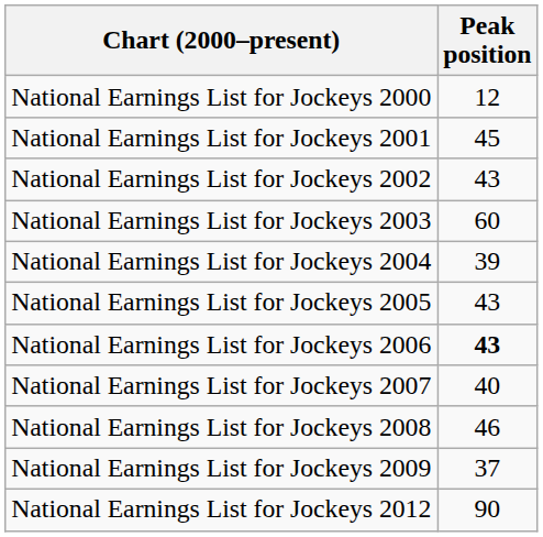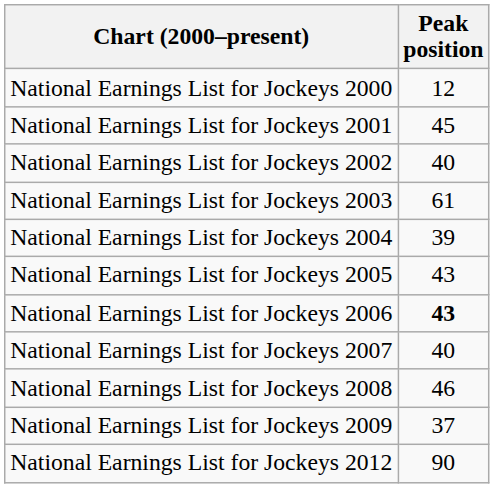National Earnings List for Jockeys 2002 | Peak position: 43 -> 40
National Earnings List for Jockeys 2003 | Peak position: 60 -> 61
